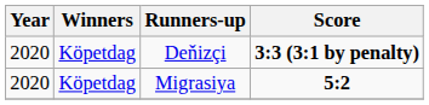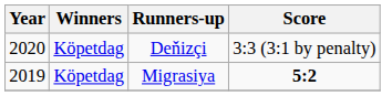Deňizçi | Score: bold -> normal
Migrasiya | Year: 2020 -> 2019
